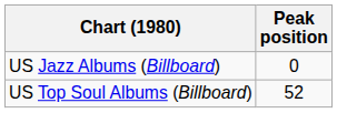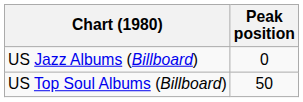US Top Soul Albums (Billboard) | Peak position: 52 -> 50
